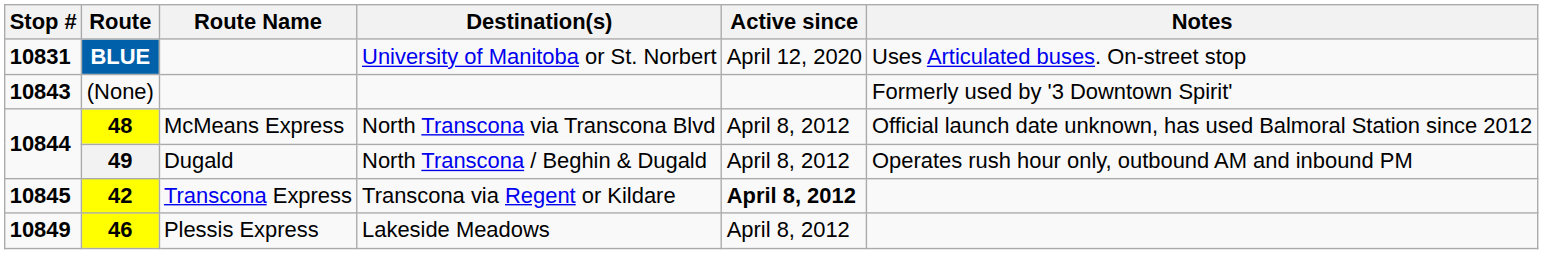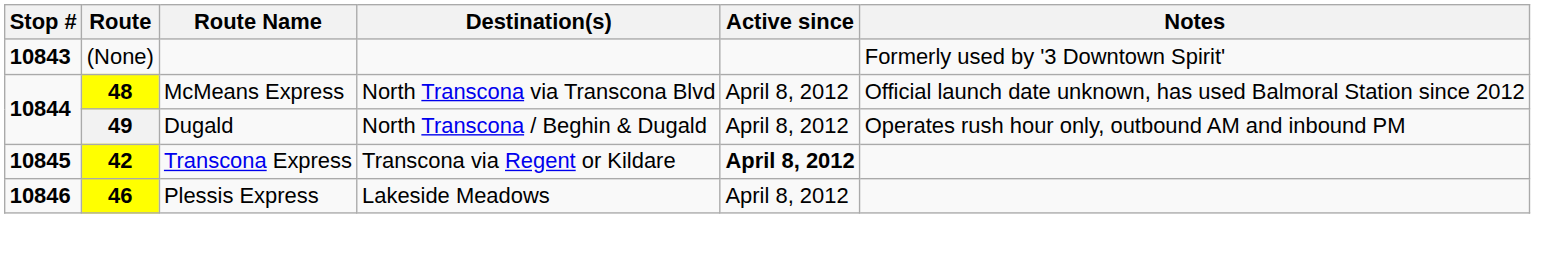- row: 10831 | BLUE | University of Manitoba or St. Norbert | April 12, 2020 | Uses Articulated buses. On-street stop
Lakeside Meadows | Stop #: 10849 -> 10846
